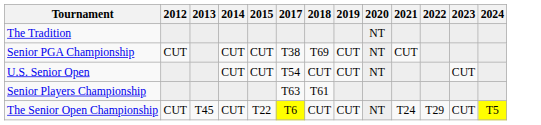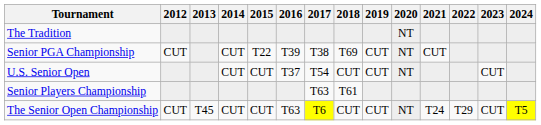+ column: 2016 | T39 | T37 | T63
Senior PGA Championship | 2015: CUT -> T22
The Senior Open Championship | 2015: T22 -> CUT
